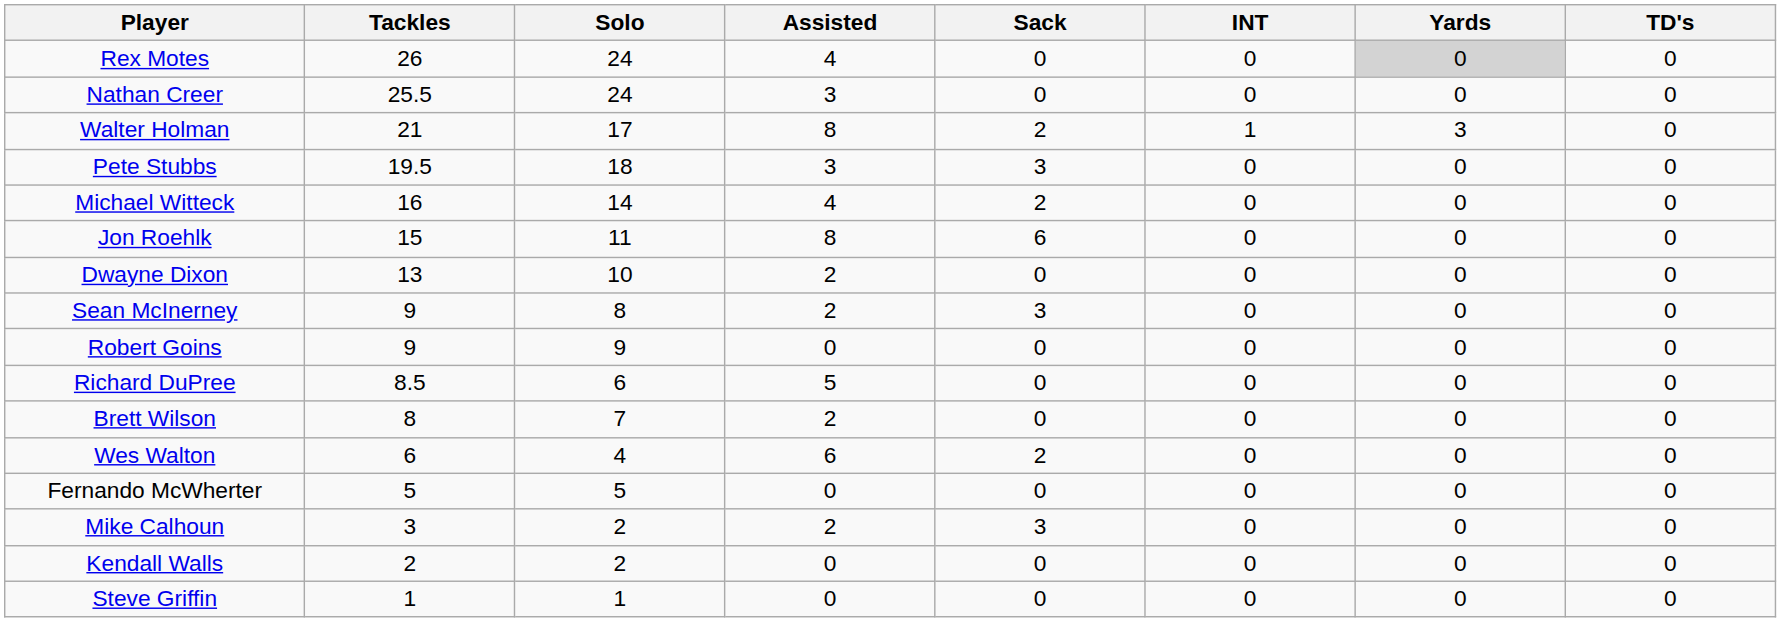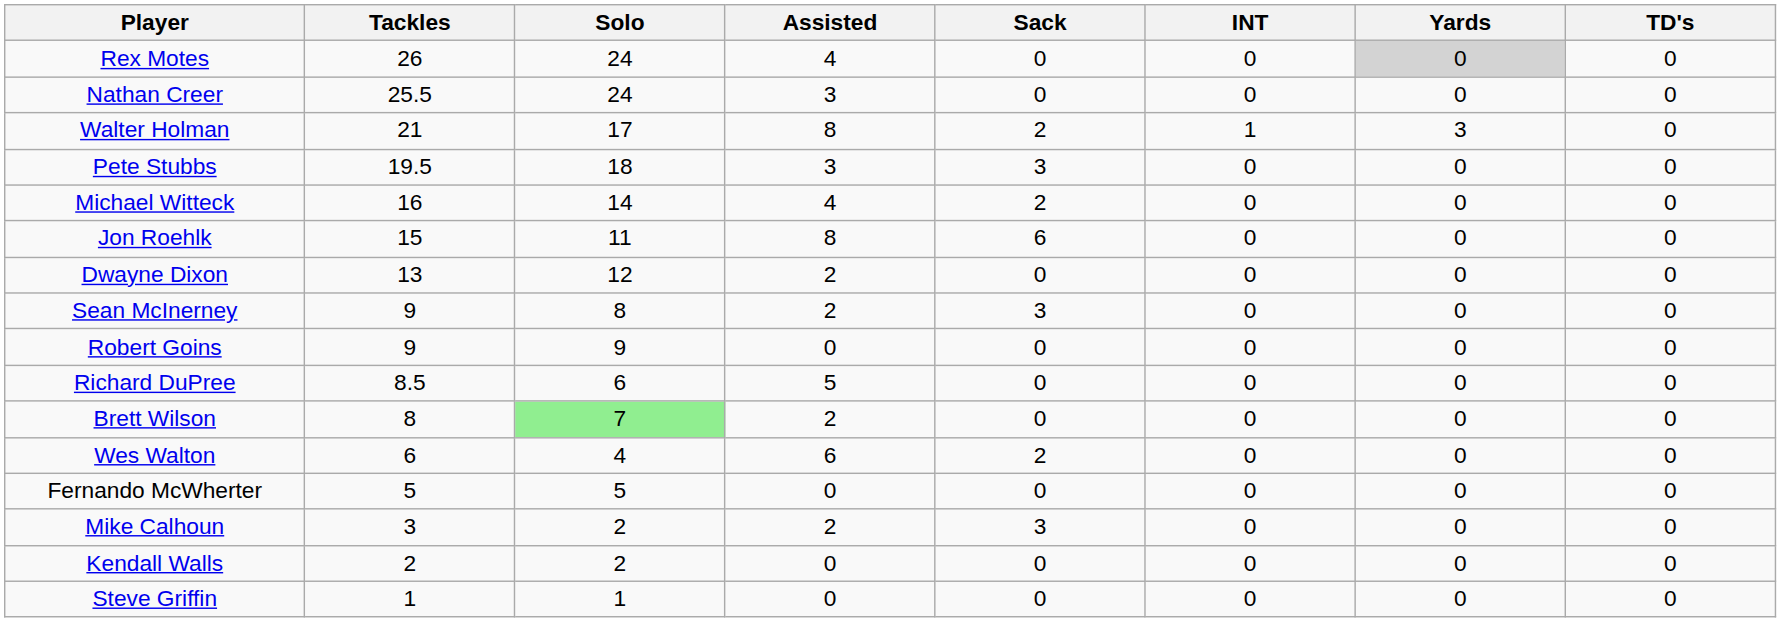Dwayne Dixon | Solo: 10 -> 12
Brett Wilson | Solo: no background -> lightgreen background
